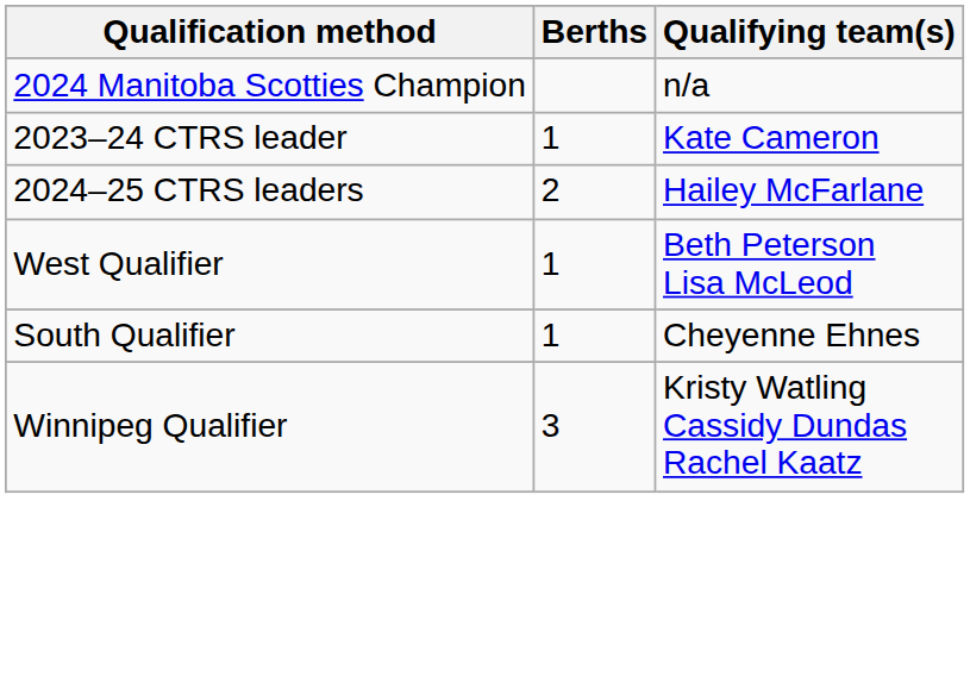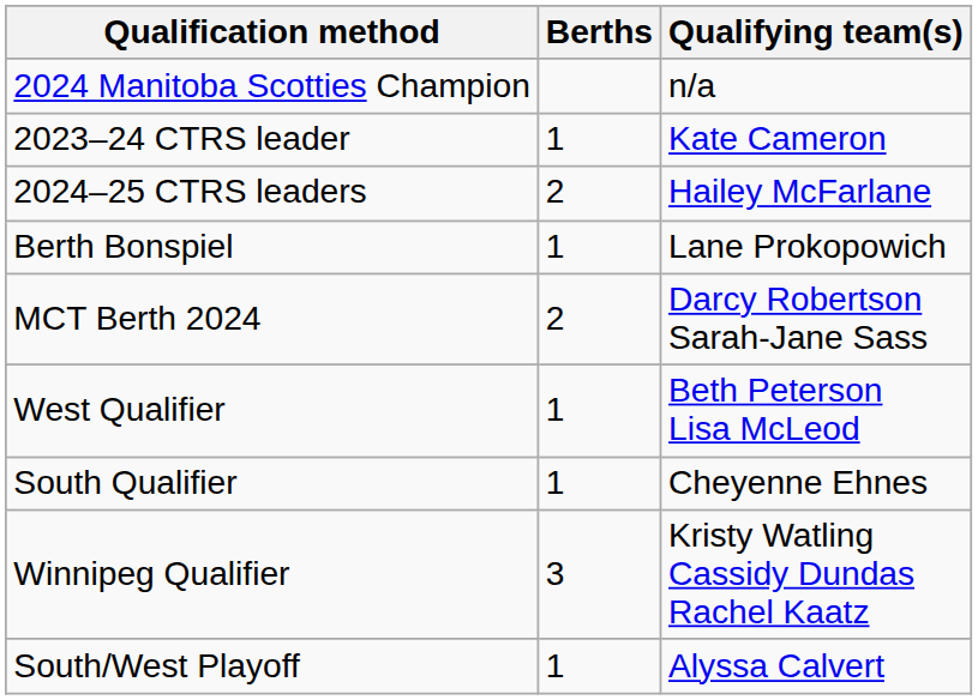+ row: Berth Bonspiel | 1 | Lane Prokopowich
+ row: MCT Berth 2024 | 2 | Darcy Robertson Sarah-Jane Sass
+ row: South/West Playoff | 1 | Alyssa Calvert
